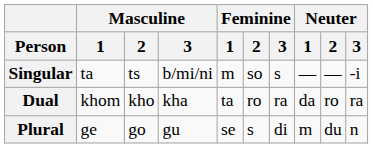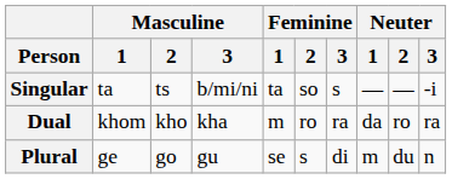Singular | Feminine / 1: m -> ta
Dual | Feminine / 1: ta -> m
